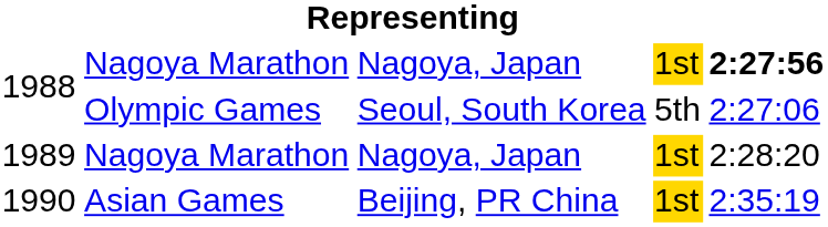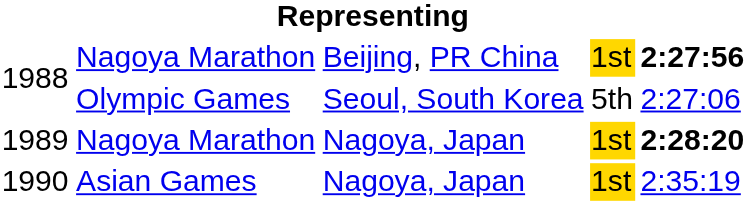1988 / Nagoya Marathon | column 3: Nagoya, Japan -> Beijing, PR China
1989 | column 5: normal -> bold
1990 | column 3: Beijing, PR China -> Nagoya, Japan
